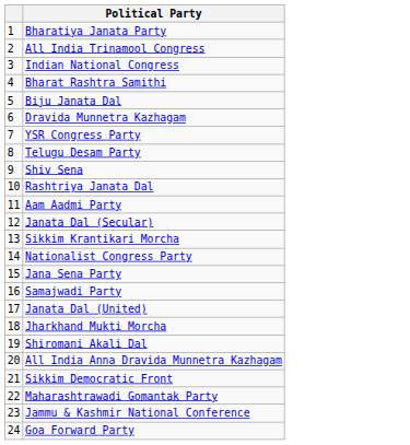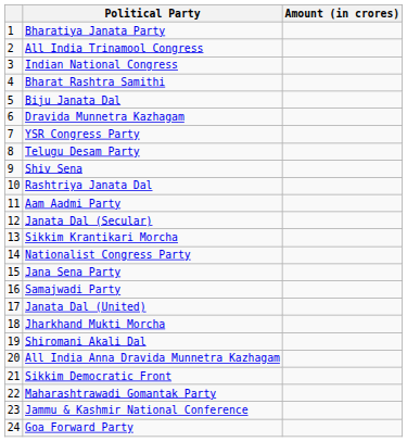+ column: Amount (in crores)
